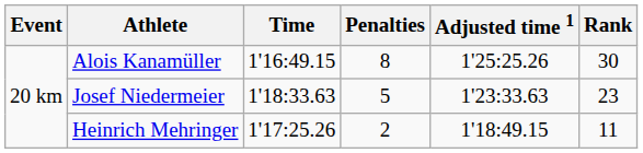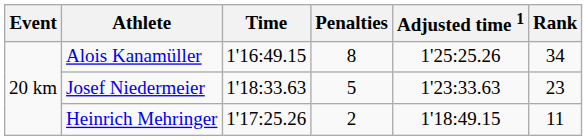Alois Kanamüller | Rank: 30 -> 34
